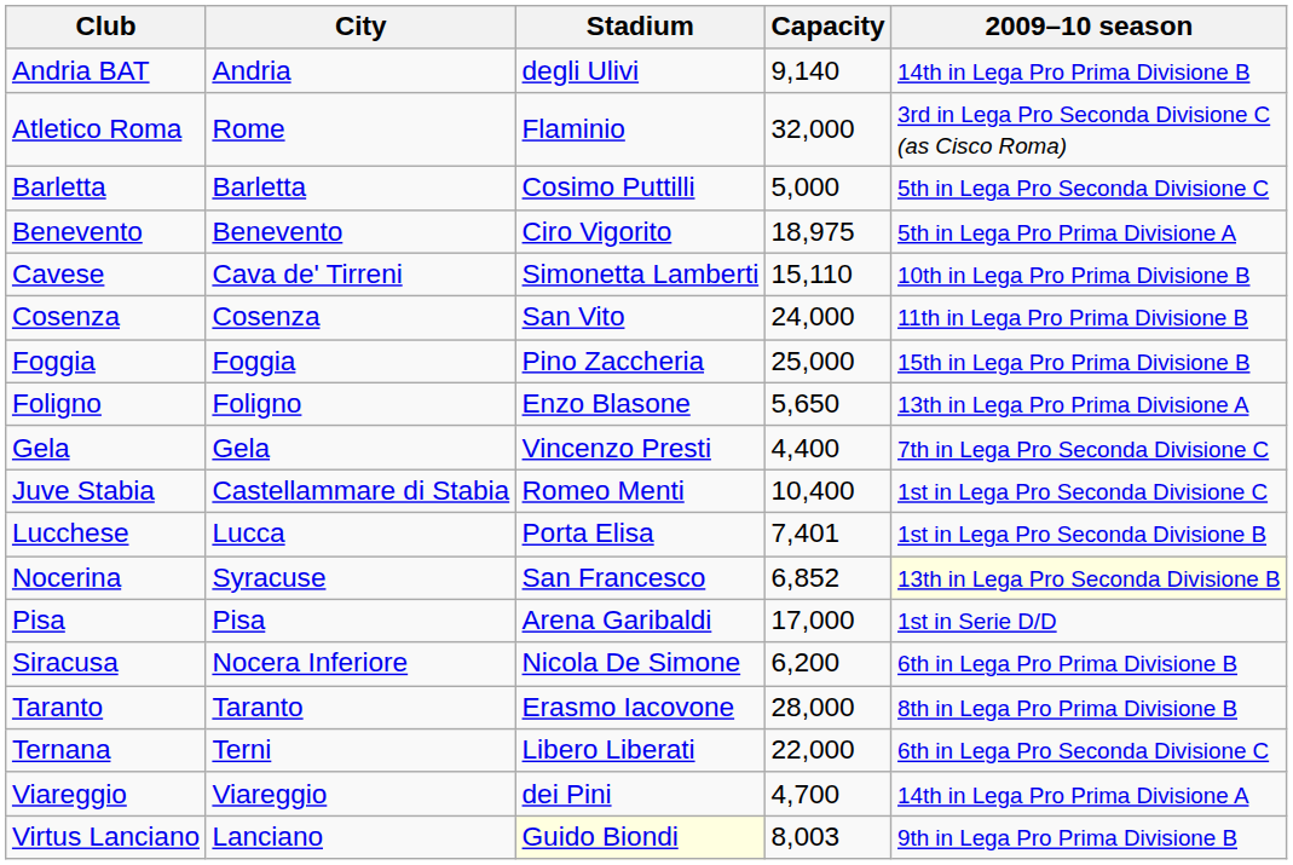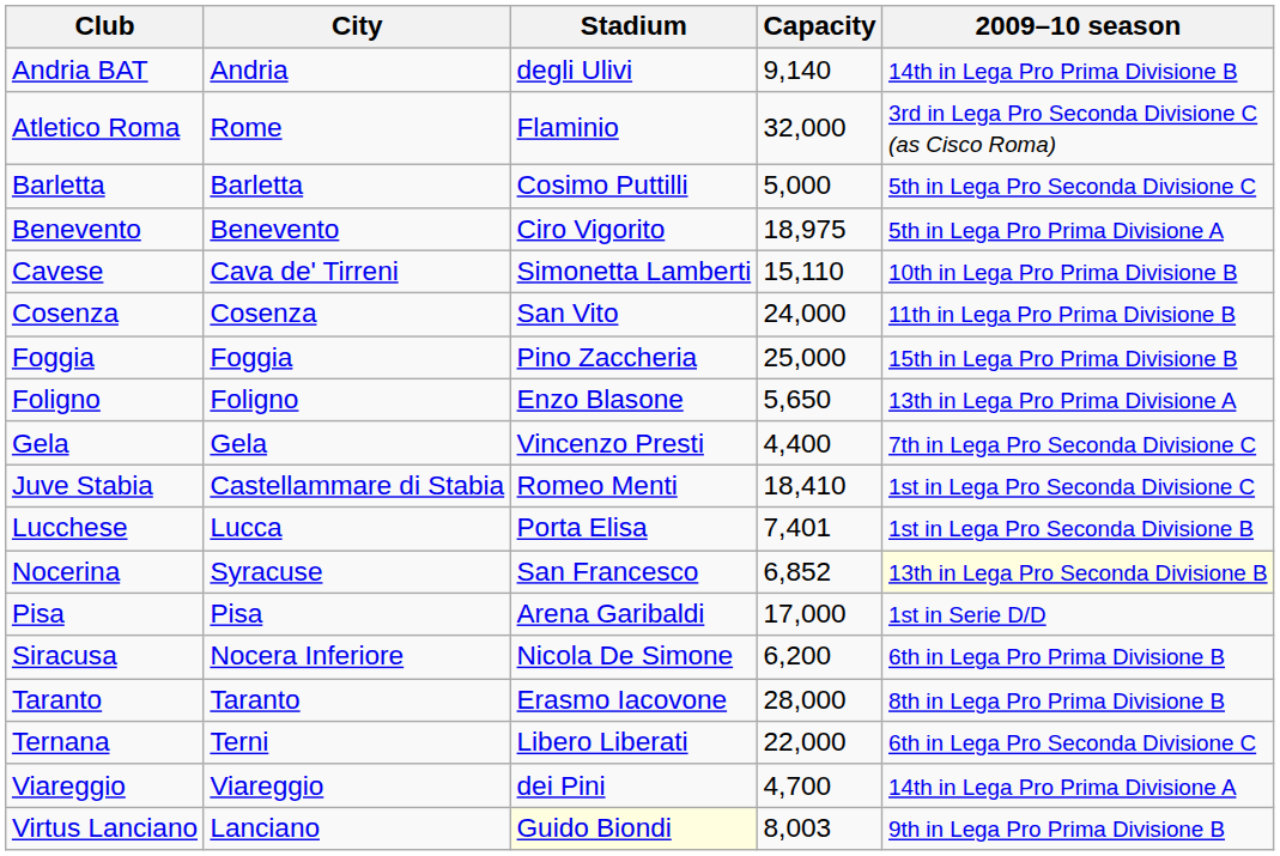Juve Stabia | Capacity: 10,400 -> 18,410
